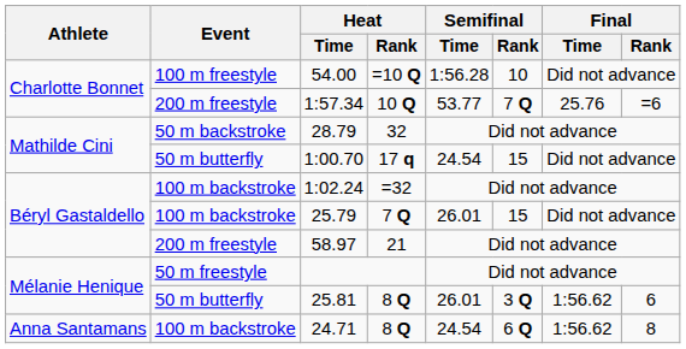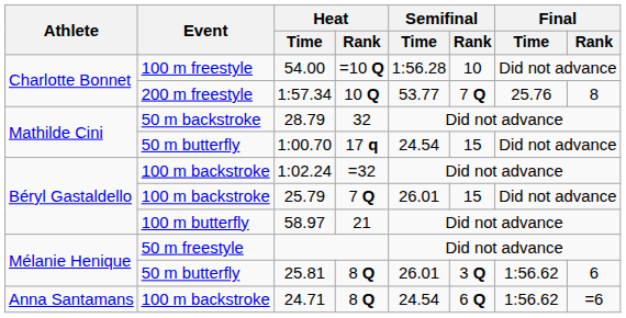1:57.34 | Final / Rank: =6 -> 8
58.97 | Event: 200 m freestyle -> 100 m butterfly
24.71 | Final / Rank: 8 -> =6
